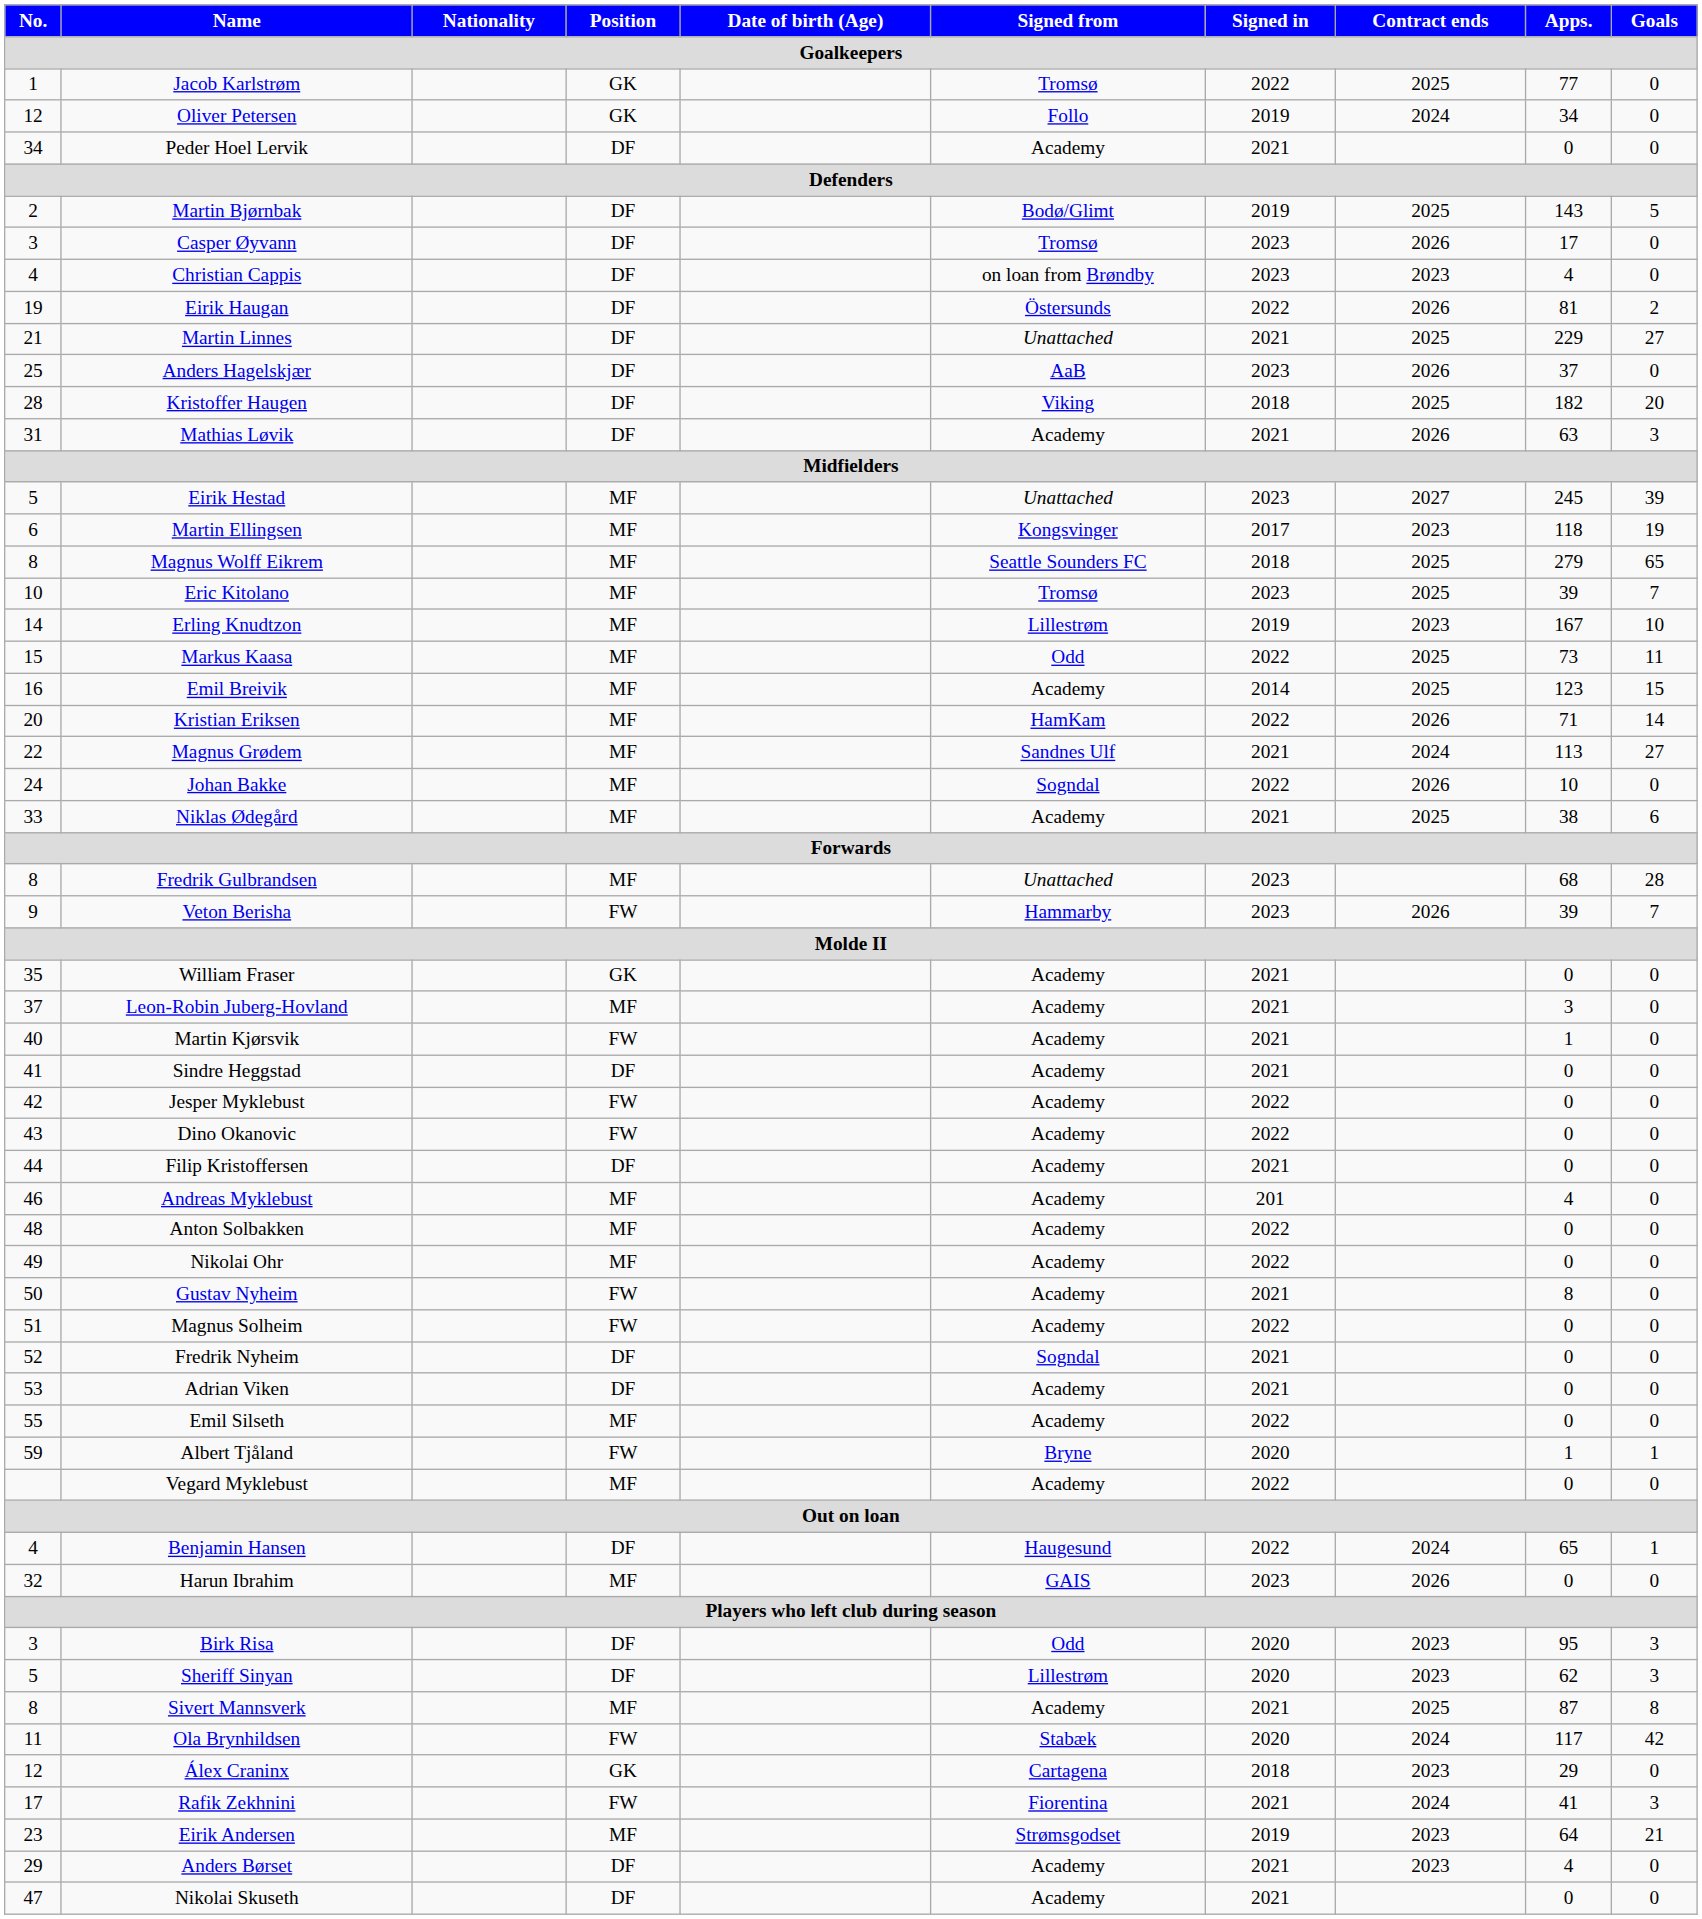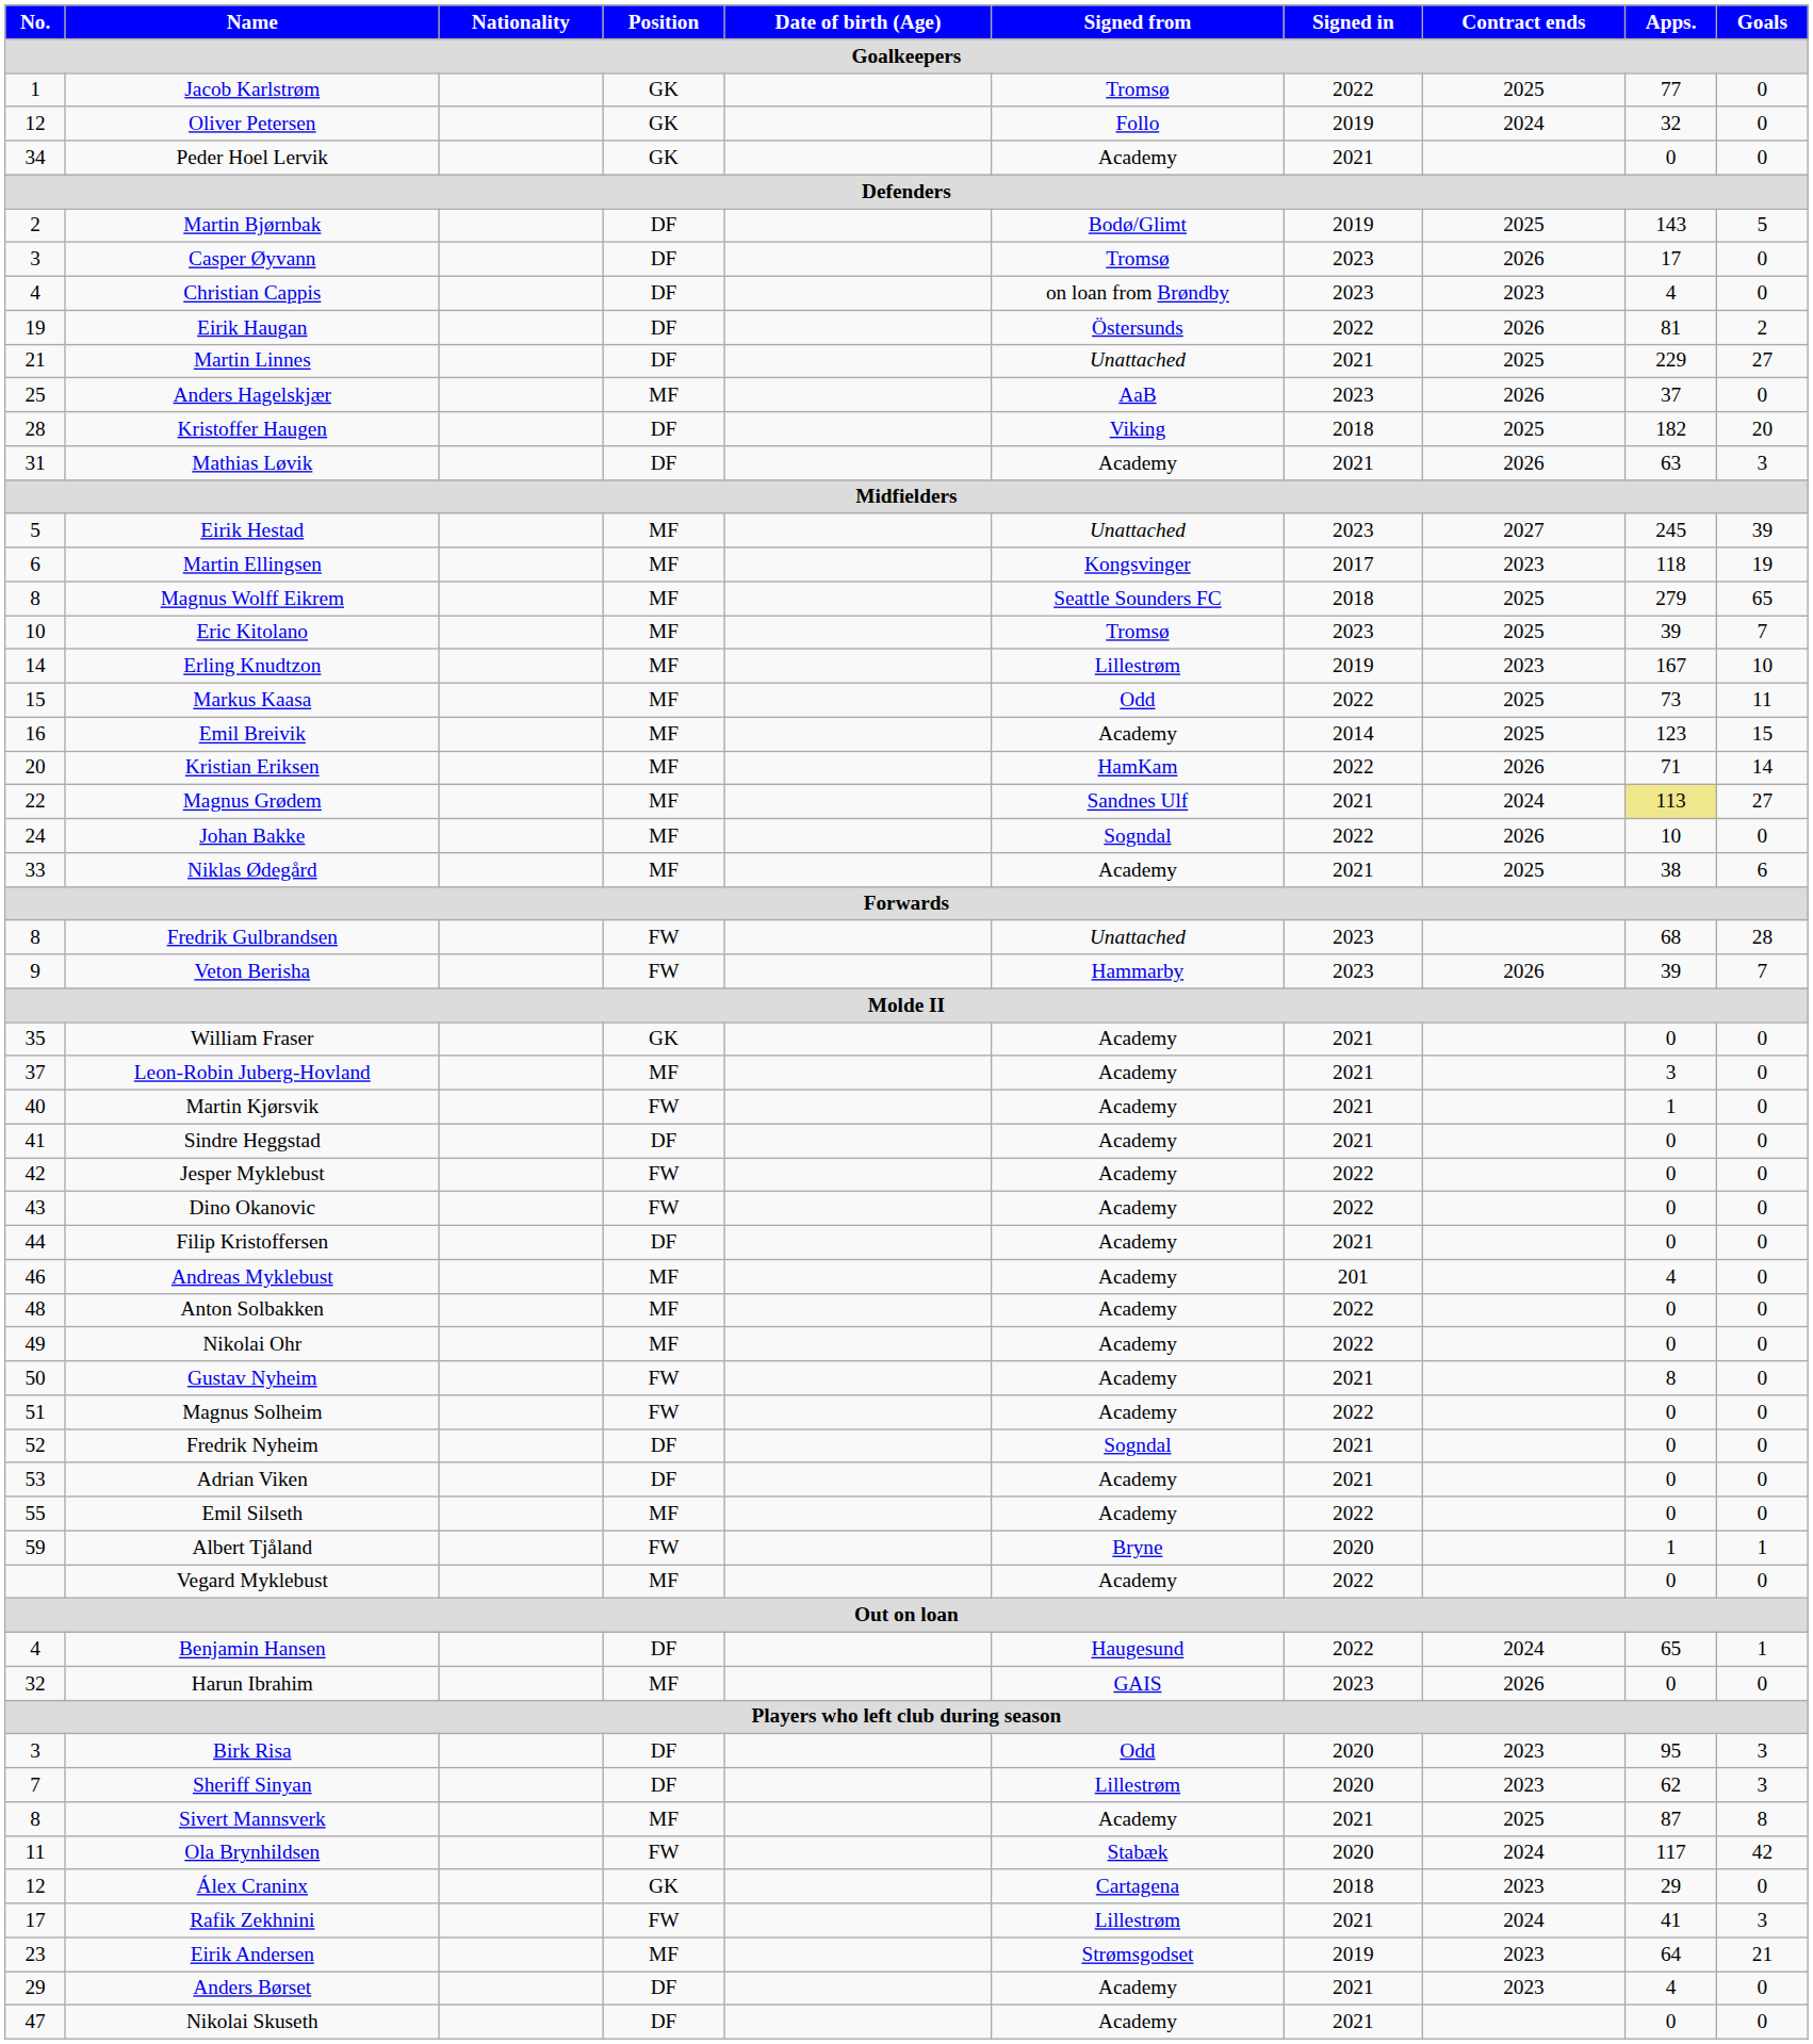Oliver Petersen | Apps.: 34 -> 32
Peder Hoel Lervik | Position: DF -> GK
Anders Hagelskjær | Position: DF -> MF
Magnus Grødem | Apps.: no background -> khaki background
Fredrik Gulbrandsen | Position: MF -> FW
Sheriff Sinyan | No.: 5 -> 7
Rafik Zekhnini | Signed from: Fiorentina -> Lillestrøm
